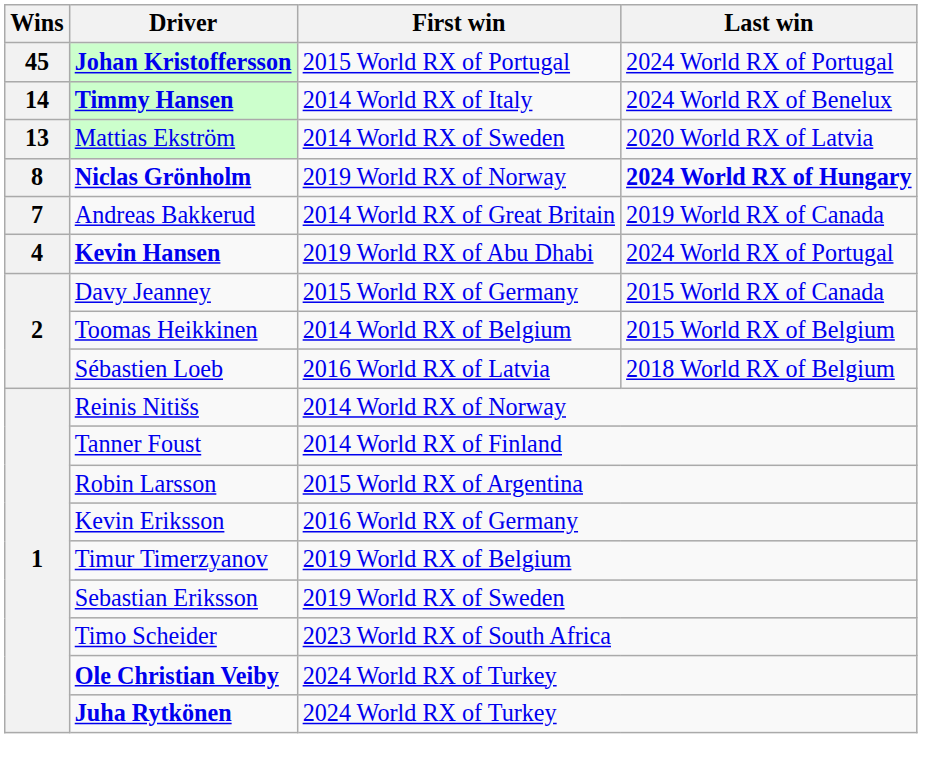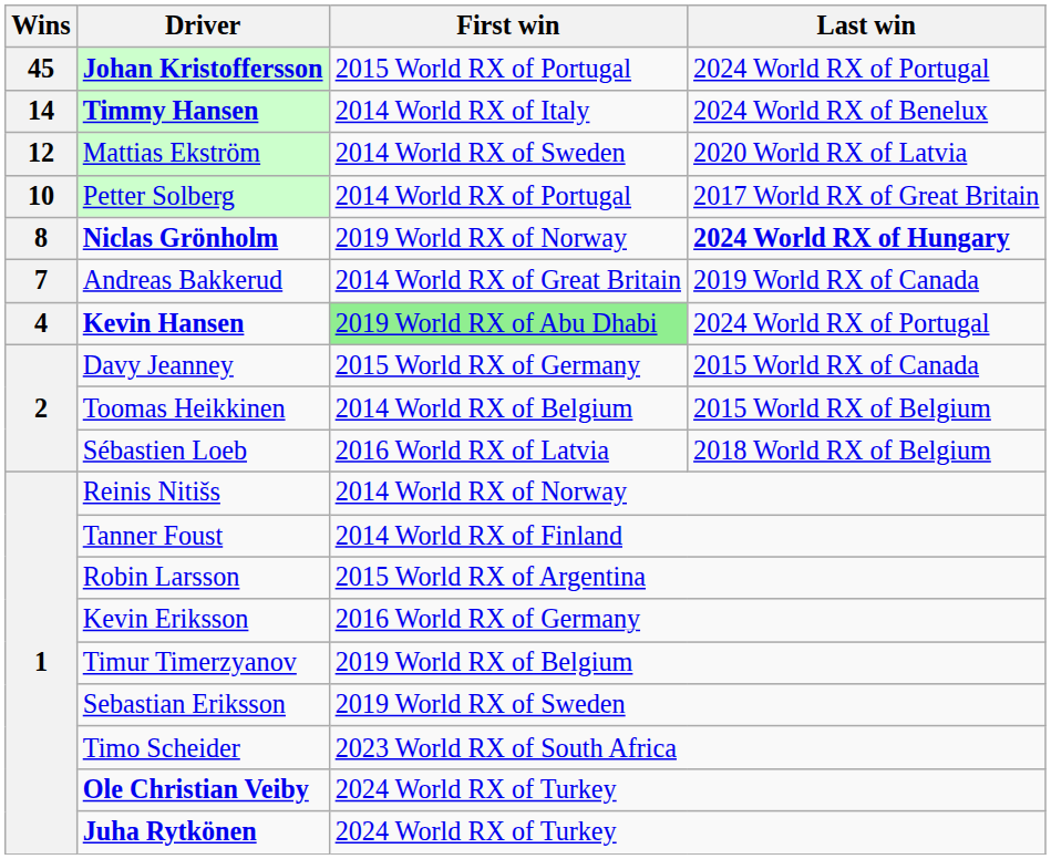Mattias Ekström | Wins: 13 -> 12
+ row: 10 | Petter Solberg | 2014 World RX of Portugal | 2017 World RX of Great Britain
Kevin Hansen | First win: no background -> lightgreen background
